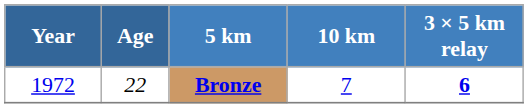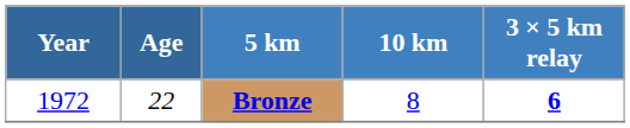Bronze | 10 km: 7 -> 8
